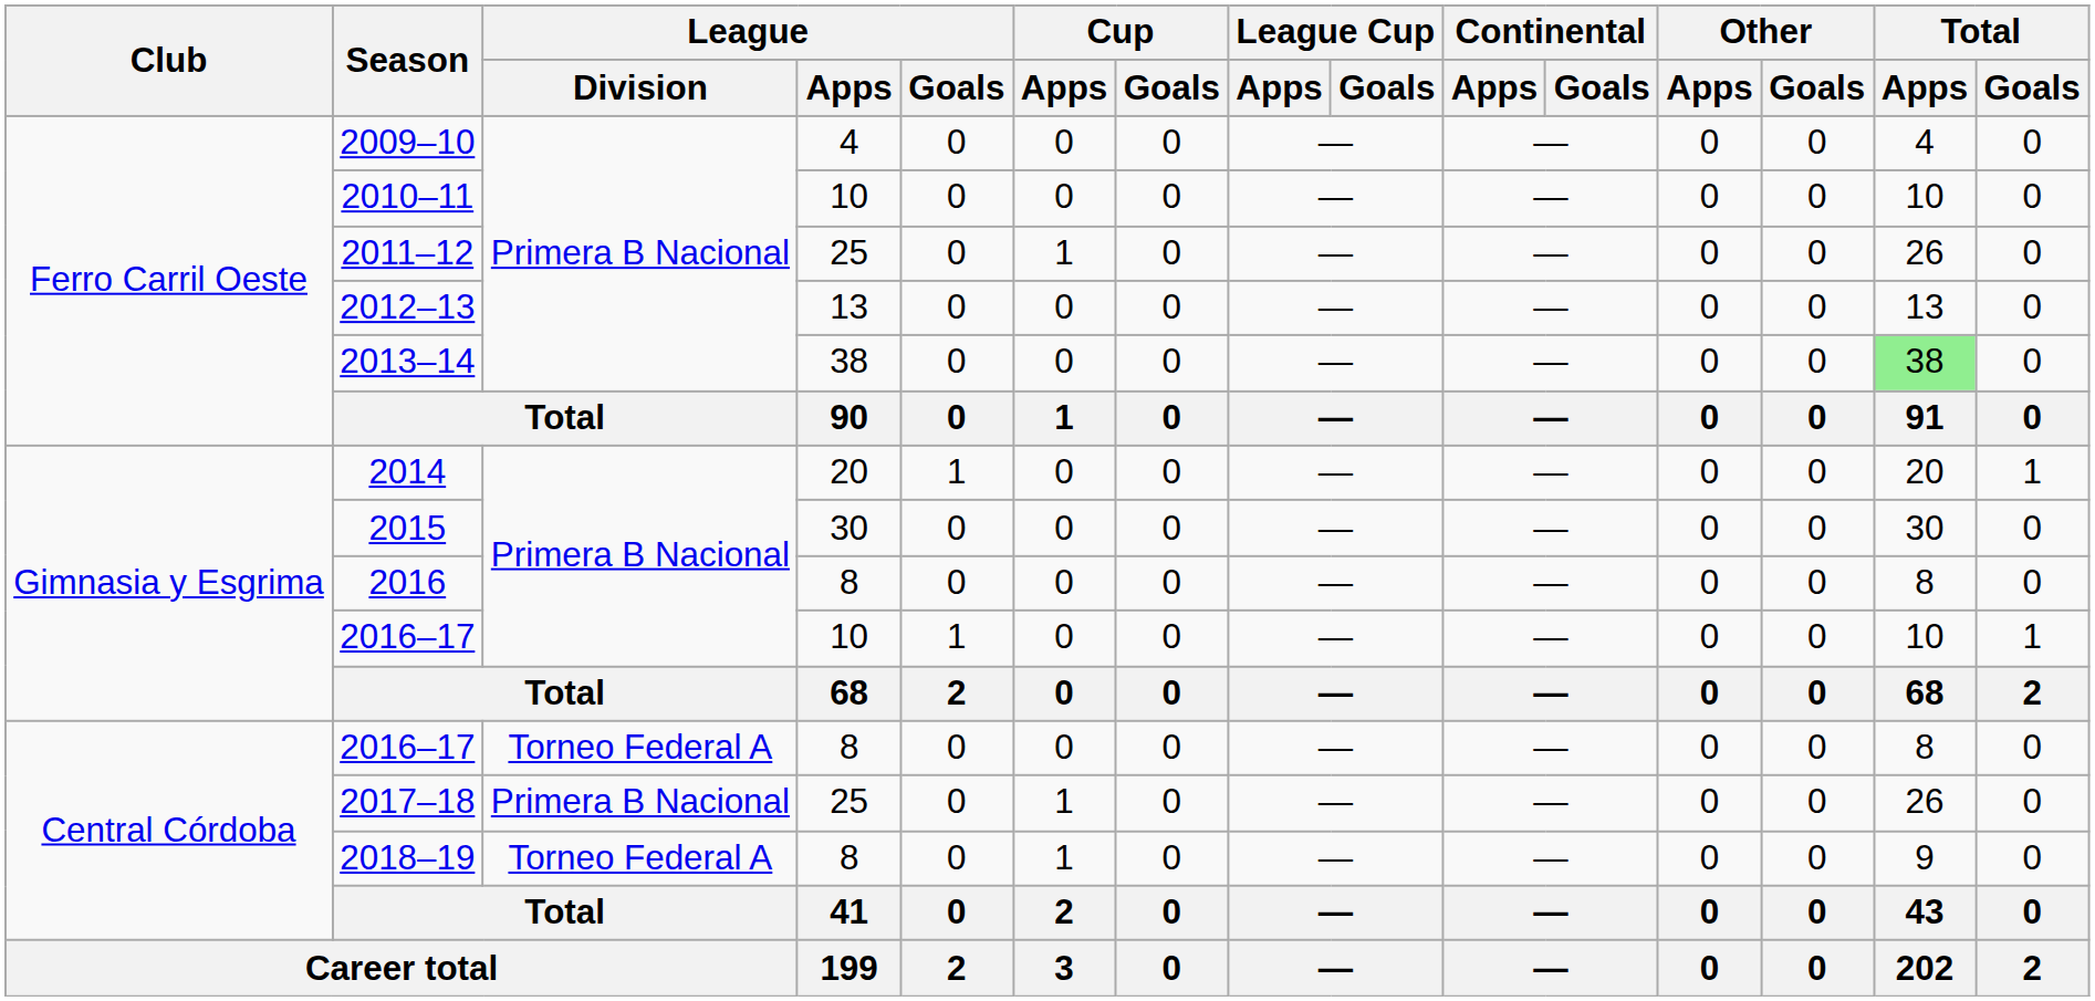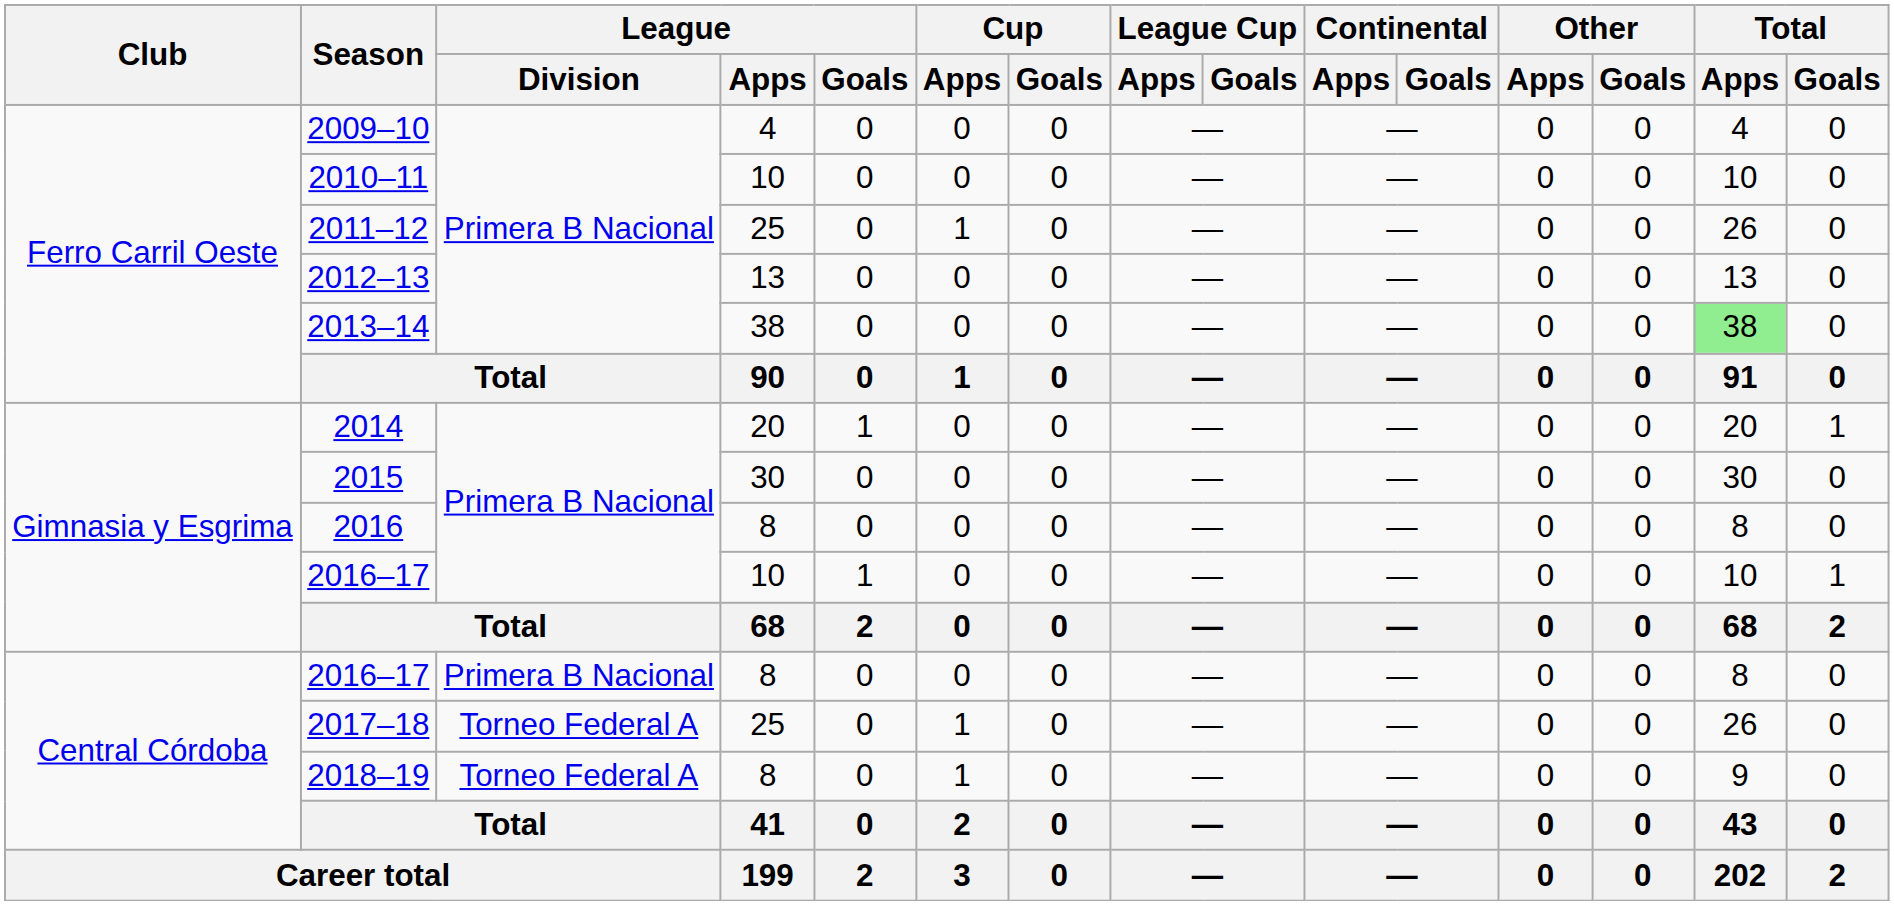2016–17 / 8 | League / Division: Torneo Federal A -> Primera B Nacional
2017–18 | League / Division: Primera B Nacional -> Torneo Federal A
